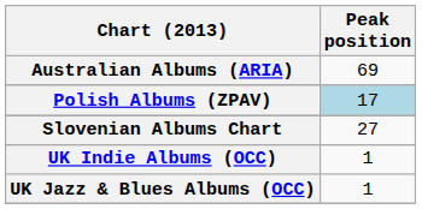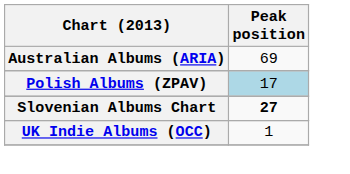Slovenian Albums Chart | Peak position: normal -> bold
- row: UK Jazz & Blues Albums (OCC) | 1
